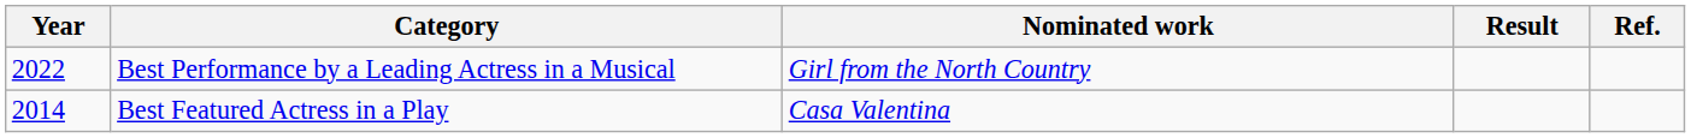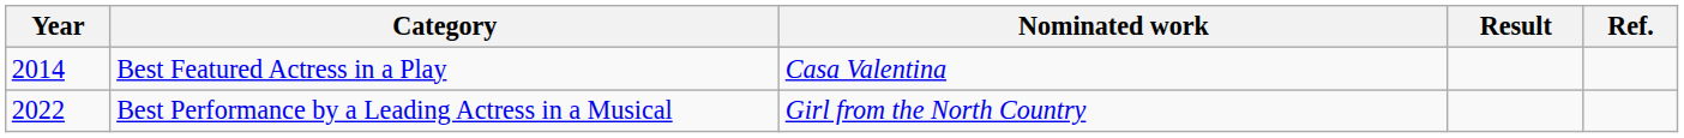rows swapped: Best Featured Actress in a Play <-> Best Performance by a Leading Actress in a Musical
